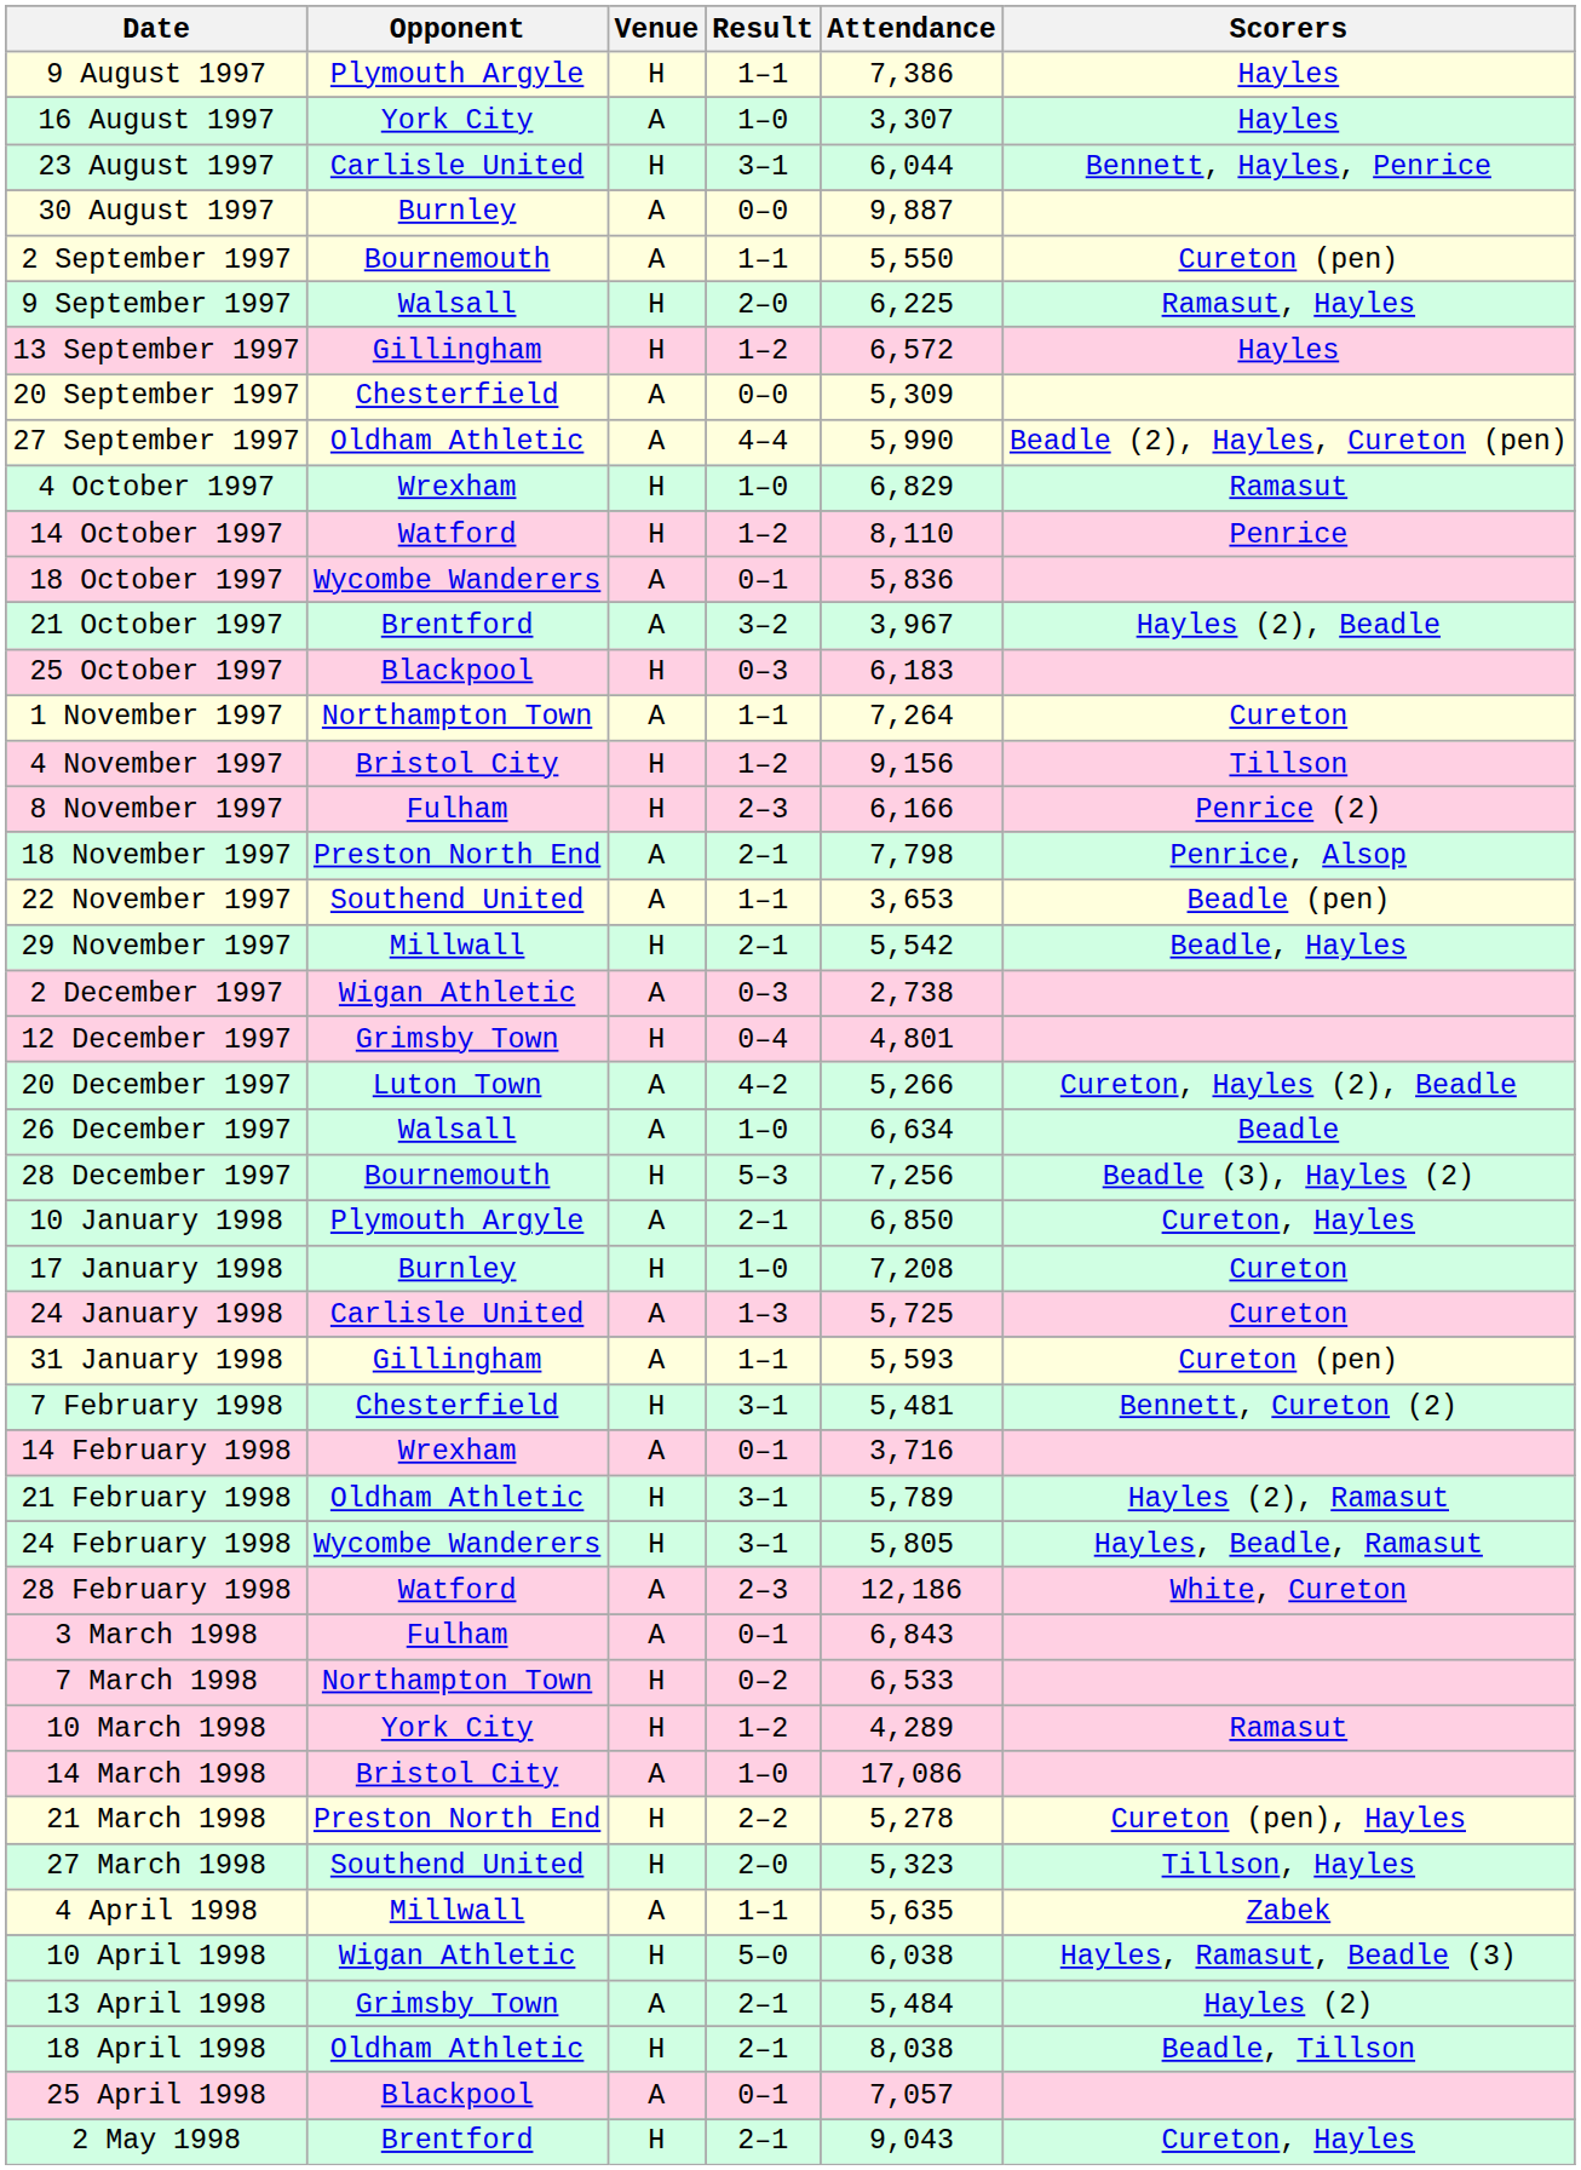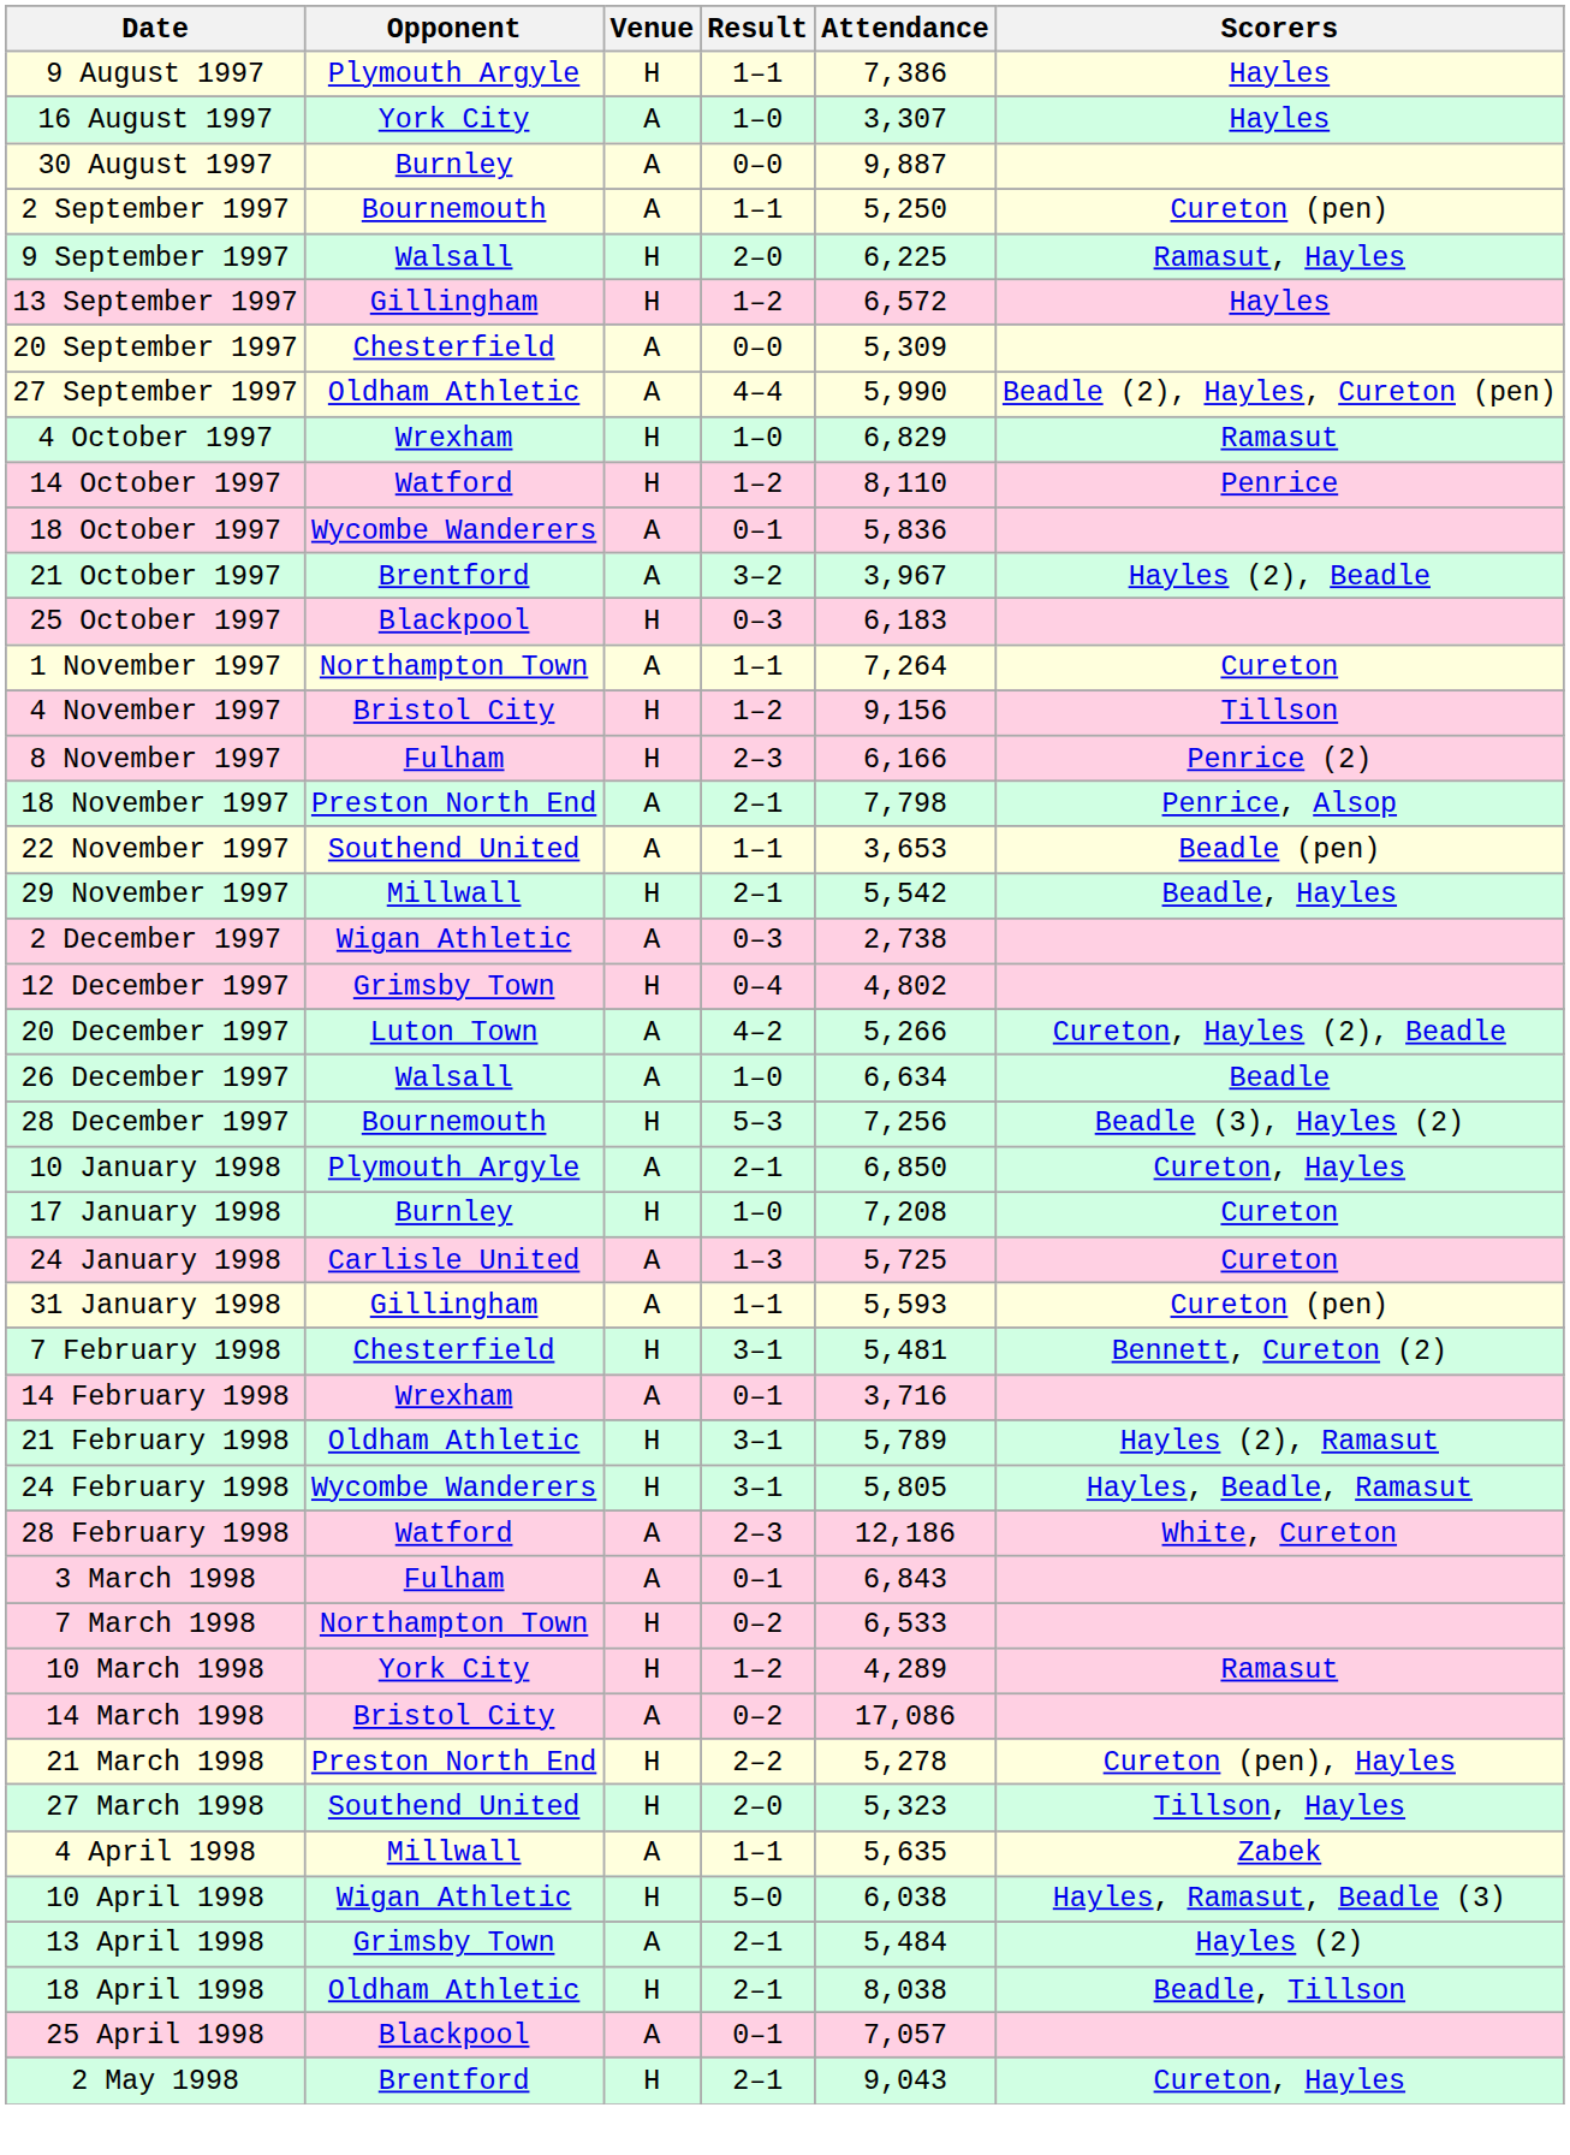- row: 23 August 1997 | Carlisle United | H | 3–1 | 6,044 | Bennett, Hayles, Penrice
2 September 1997 | Attendance: 5,550 -> 5,250
12 December 1997 | Attendance: 4,801 -> 4,802
14 March 1998 | Result: 1–0 -> 0–2
